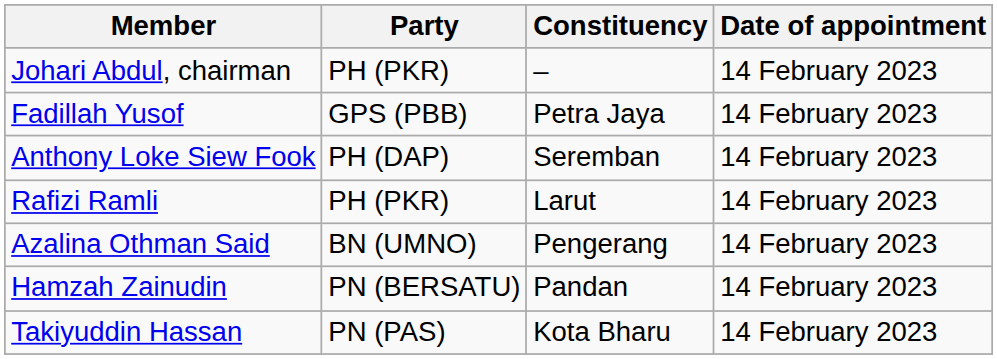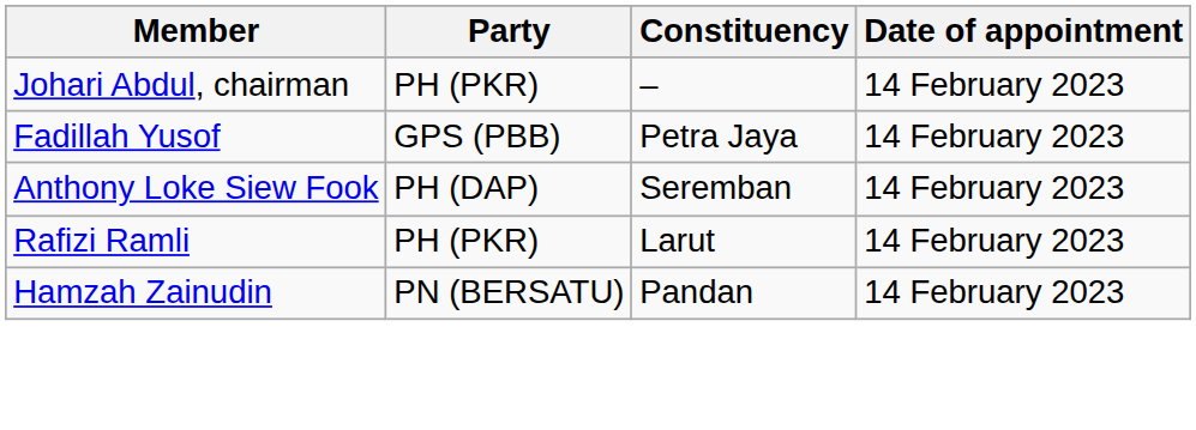- row: Azalina Othman Said | BN (UMNO) | Pengerang | 14 February 2023
- row: Takiyuddin Hassan | PN (PAS) | Kota Bharu | 14 February 2023
